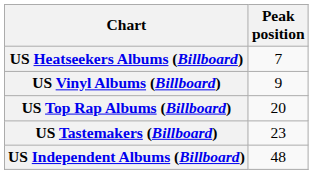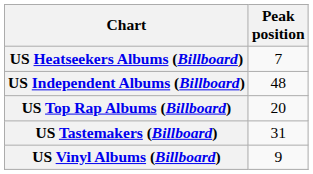rows swapped: US Independent Albums (Billboard) <-> US Vinyl Albums (Billboard)
US Tastemakers (Billboard) | Peak position: 23 -> 31
